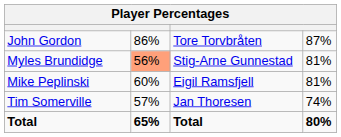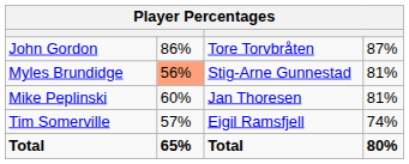Mike Peplinski | column 3: Eigil Ramsfjell -> Jan Thoresen
Tim Somerville | column 3: Jan Thoresen -> Eigil Ramsfjell
